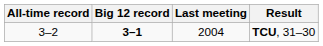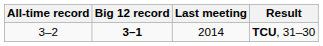TCU, 31–30 | Last meeting: 2004 -> 2014
